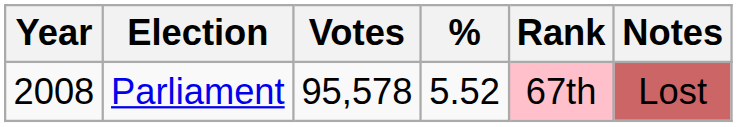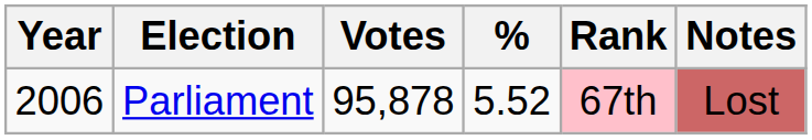Parliament | Year: 2008 -> 2006
Parliament | Votes: 95,578 -> 95,878
